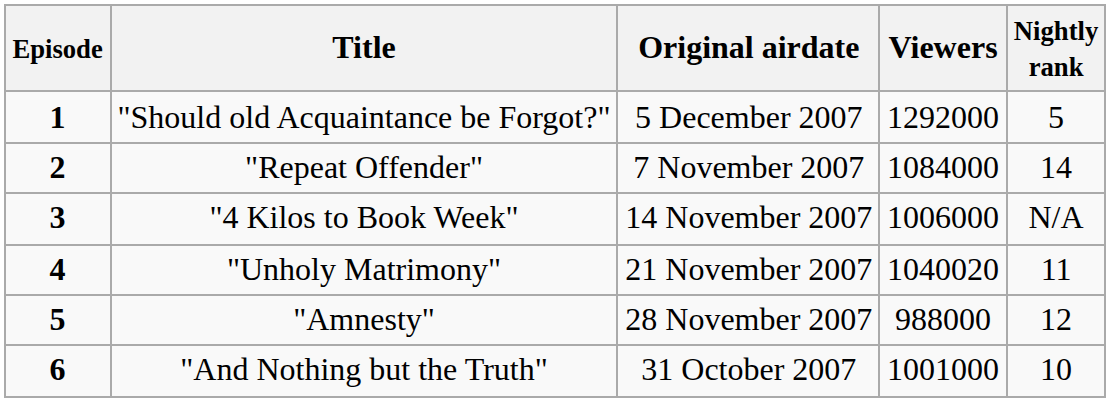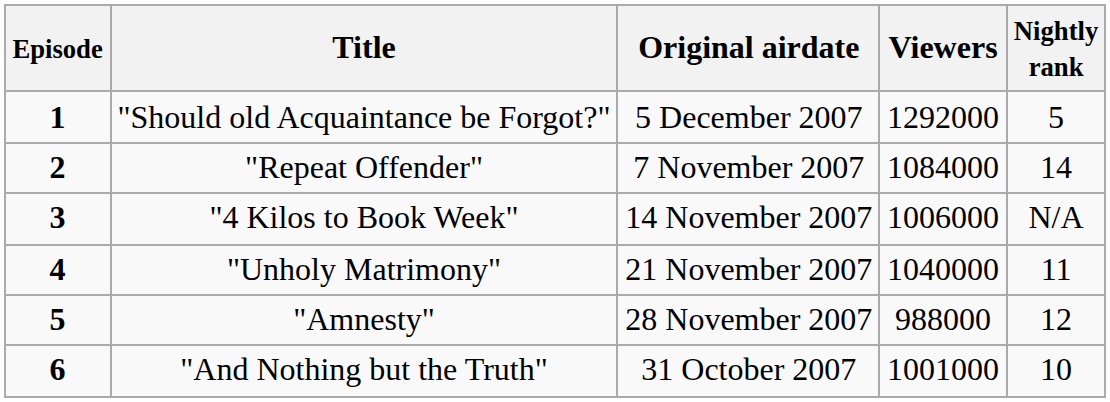"Unholy Matrimony" | Viewers: 1040020 -> 1040000
